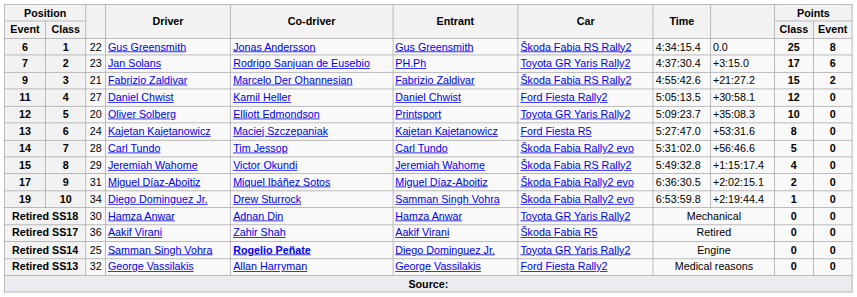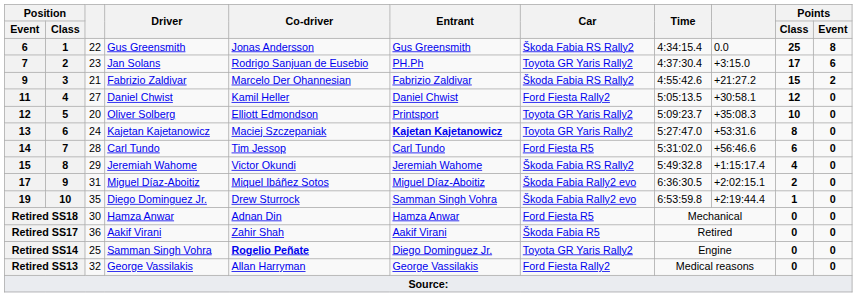13 | Entrant: normal -> bold
13 | Car: Ford Fiesta R5 -> Toyota GR Yaris Rally2
14 | Car: Škoda Fabia Rally2 evo -> Ford Fiesta R5
14 | Points / Class: 5 -> 6
19 | column 3: 34 -> 35
Retired SS18 | Car: Toyota GR Yaris Rally2 -> Ford Fiesta R5
